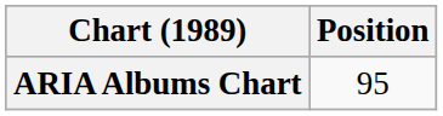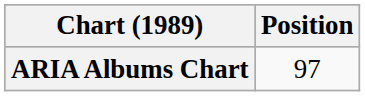ARIA Albums Chart | Position: 95 -> 97
